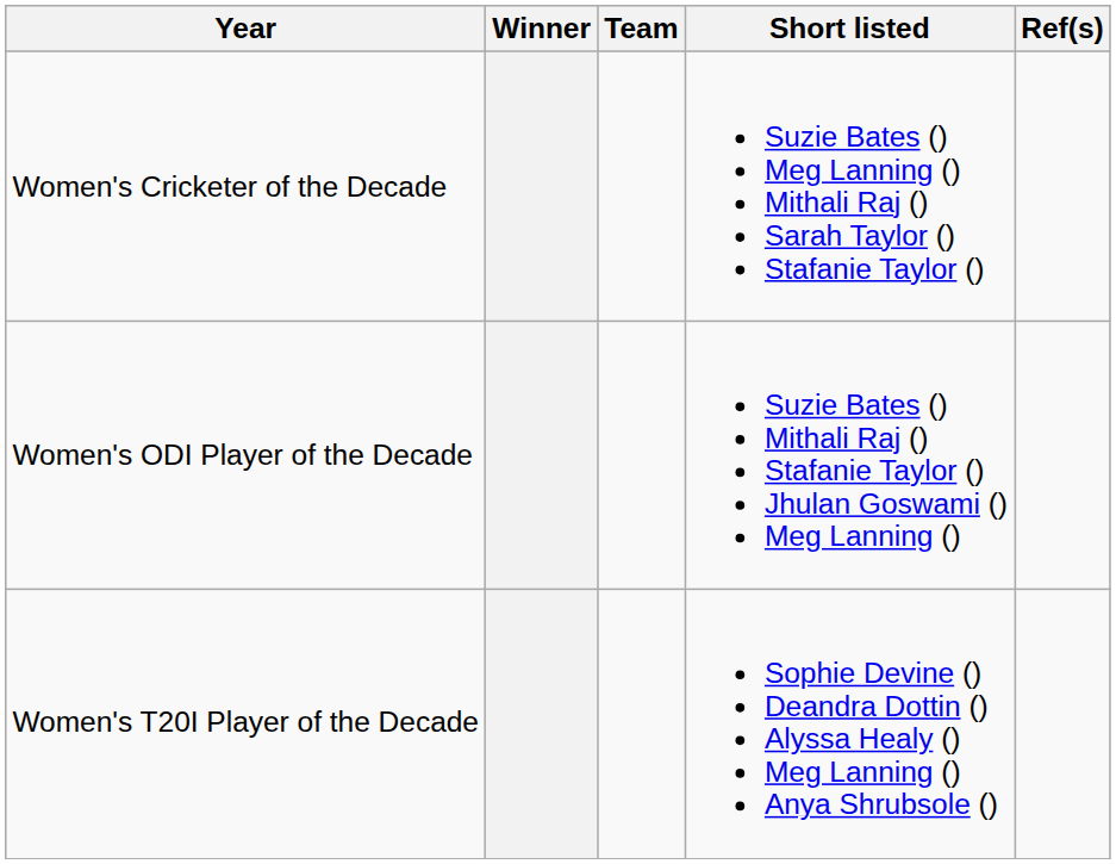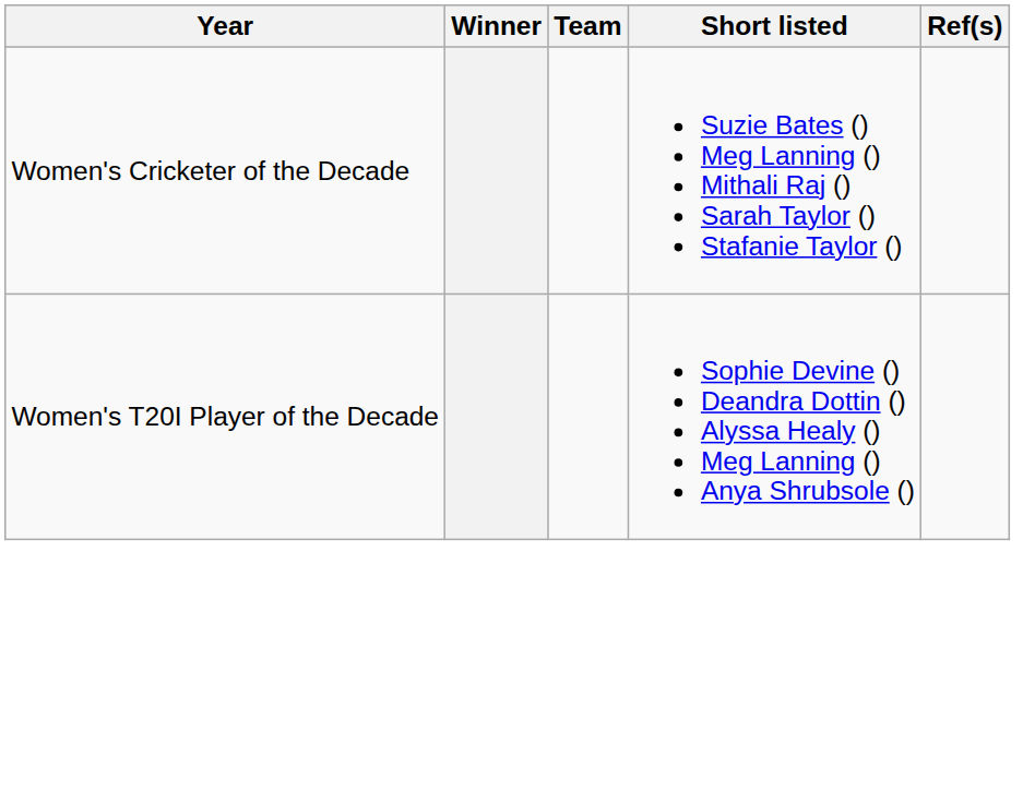- row: Women's ODI Player of the Decade | Suzie Bates () Mithali Raj () Stafanie Taylor () Jhulan Goswami () Meg Lanning ()
